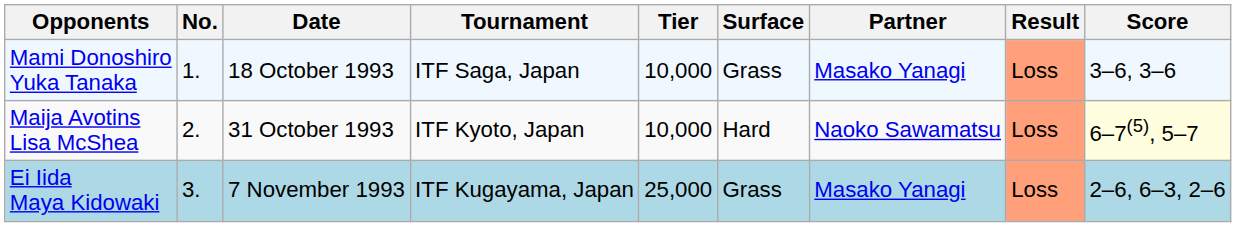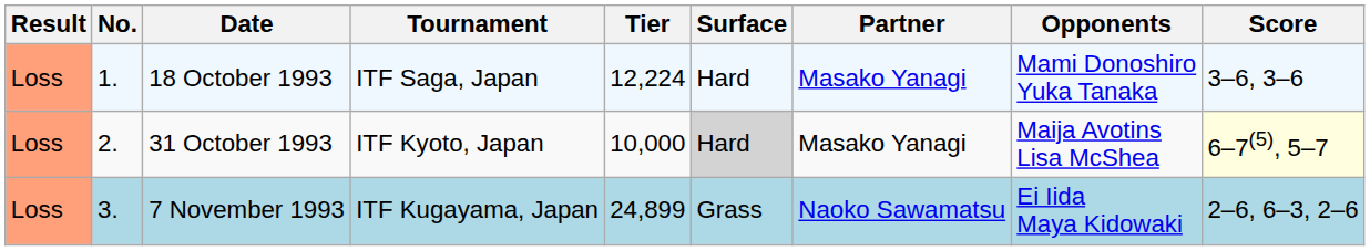columns swapped: Result <-> Opponents
18 October 1993 | Tier: 10,000 -> 12,224
18 October 1993 | Surface: Grass -> Hard
31 October 1993 | Surface: no background -> lightgrey background
31 October 1993 | Partner: Naoko Sawamatsu -> Masako Yanagi
7 November 1993 | Tier: 25,000 -> 24,899
7 November 1993 | Partner: Masako Yanagi -> Naoko Sawamatsu
